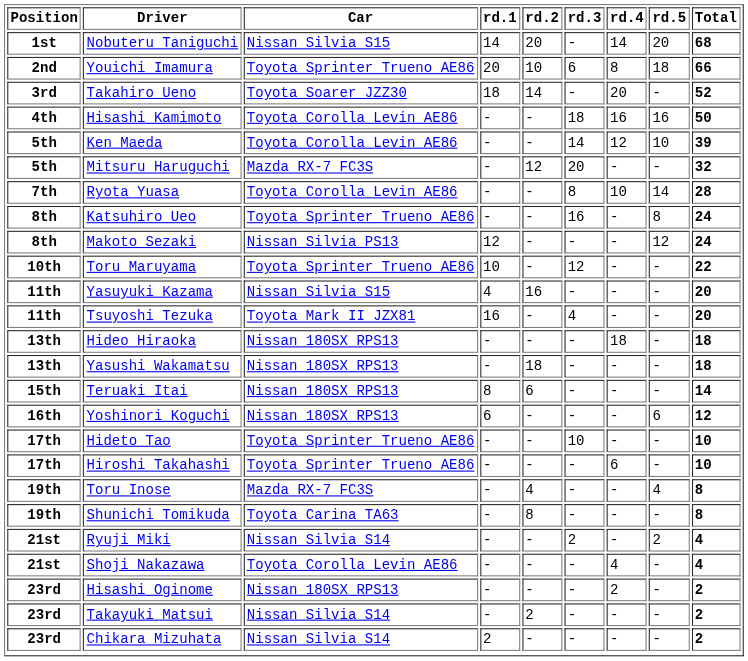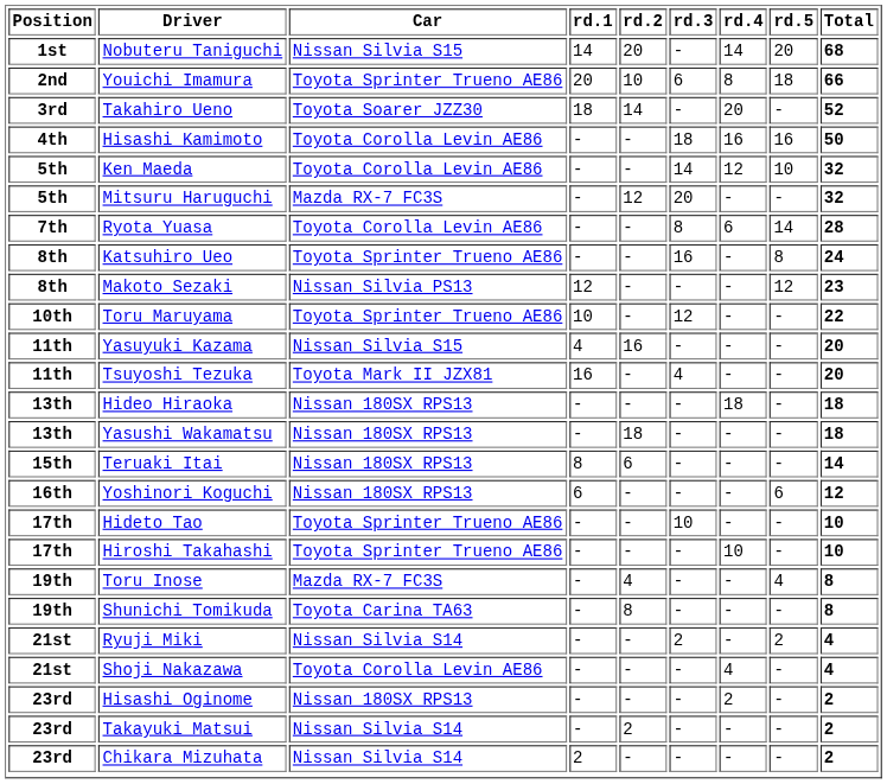Ken Maeda | Total: 39 -> 32
Ryota Yuasa | rd.4: 10 -> 6
Makoto Sezaki | Total: 24 -> 23
Hiroshi Takahashi | rd.4: 6 -> 10
